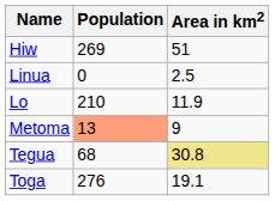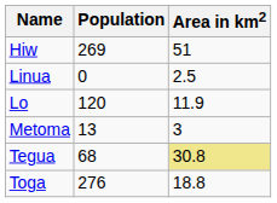Lo | Population: 210 -> 120
Metoma | Population: lightsalmon background -> no background
Metoma | Area in km2: 9 -> 3
Toga | Area in km2: 19.1 -> 18.8
